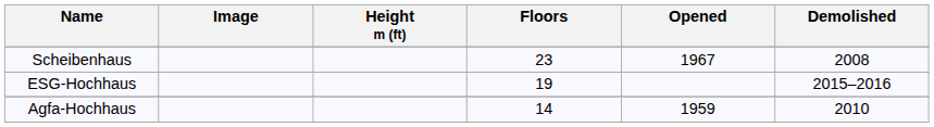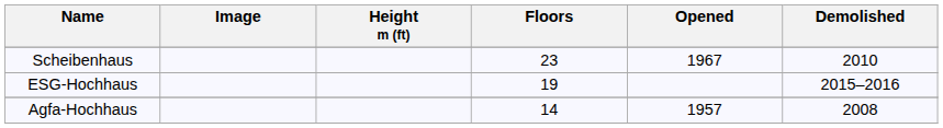Scheibenhaus | Demolished: 2008 -> 2010
Agfa-Hochhaus | Opened: 1959 -> 1957
Agfa-Hochhaus | Demolished: 2010 -> 2008
